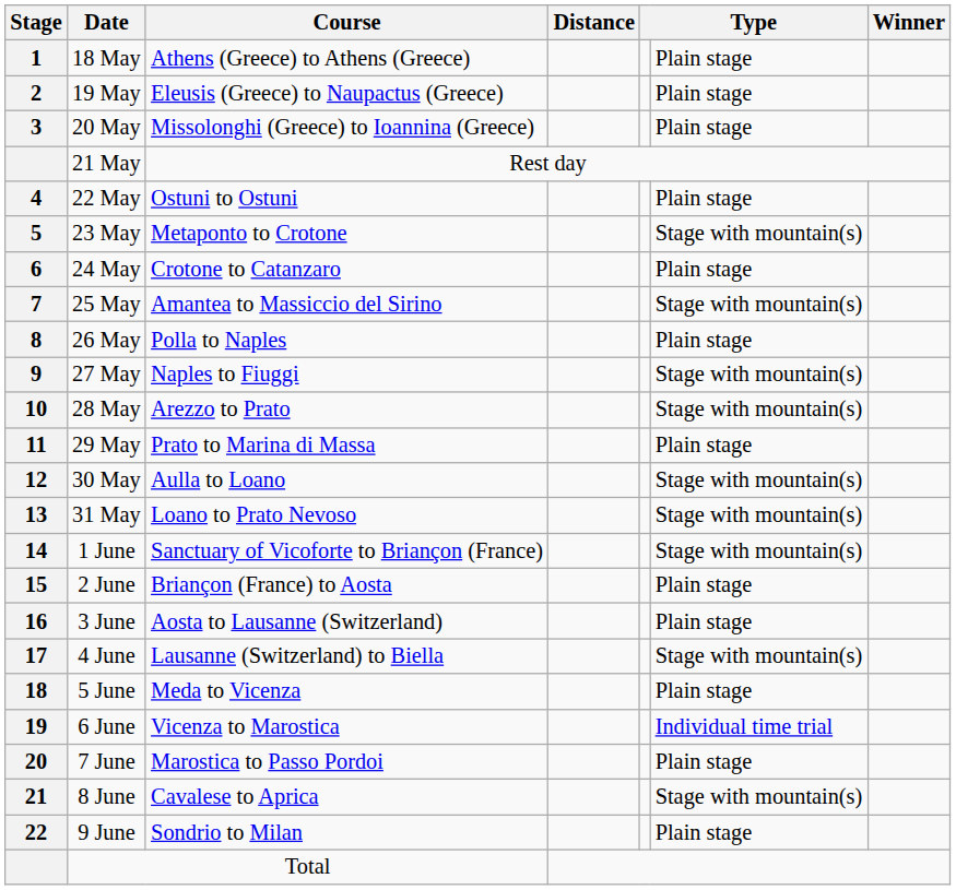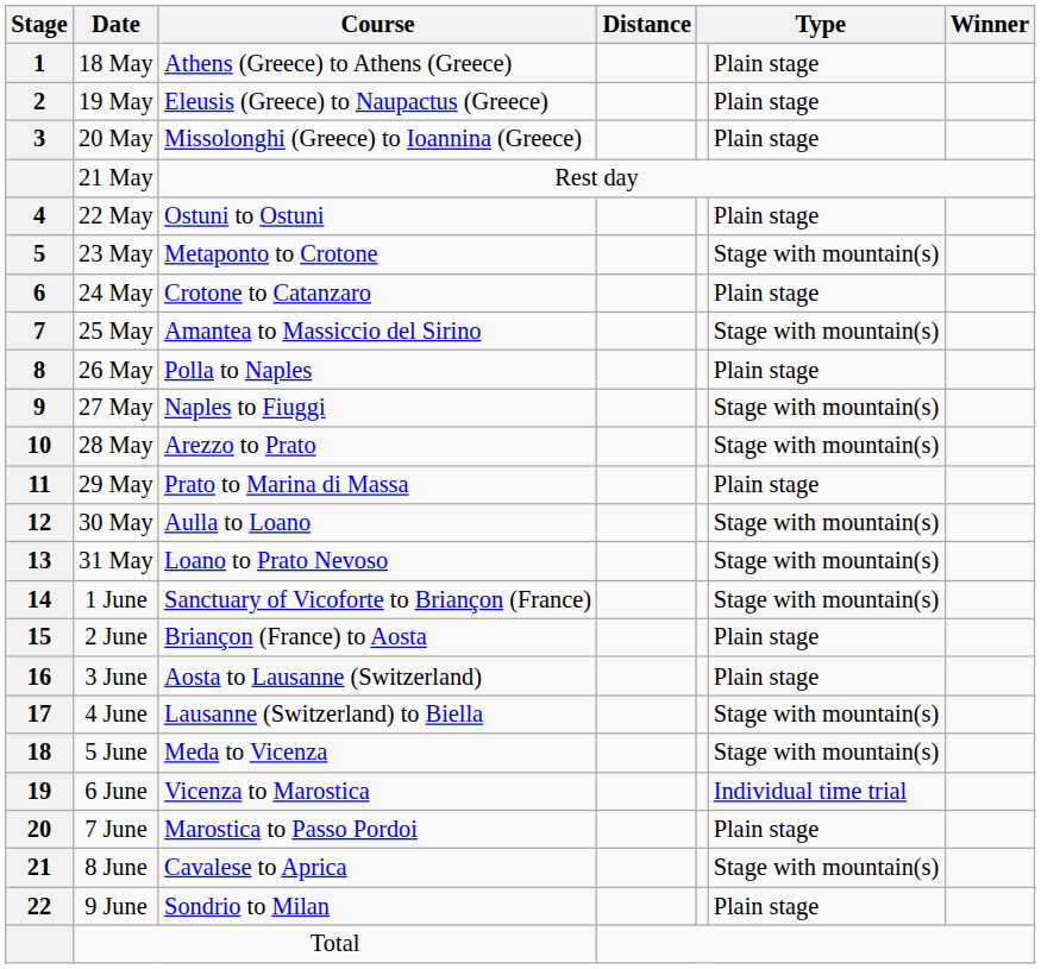5 June | column 6: Plain stage -> Stage with mountain(s)
